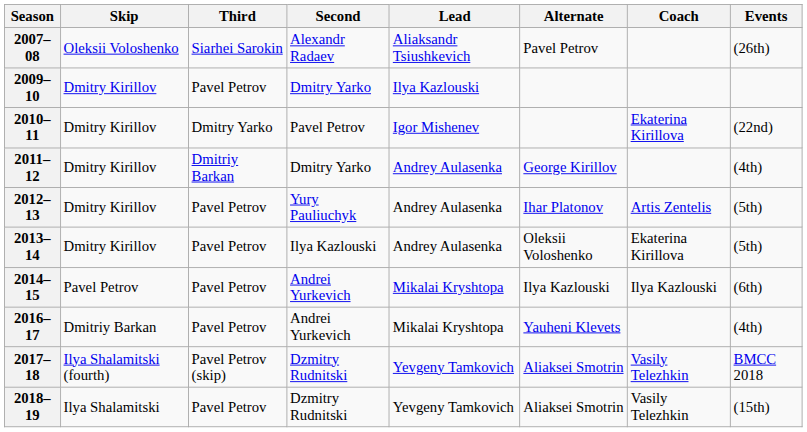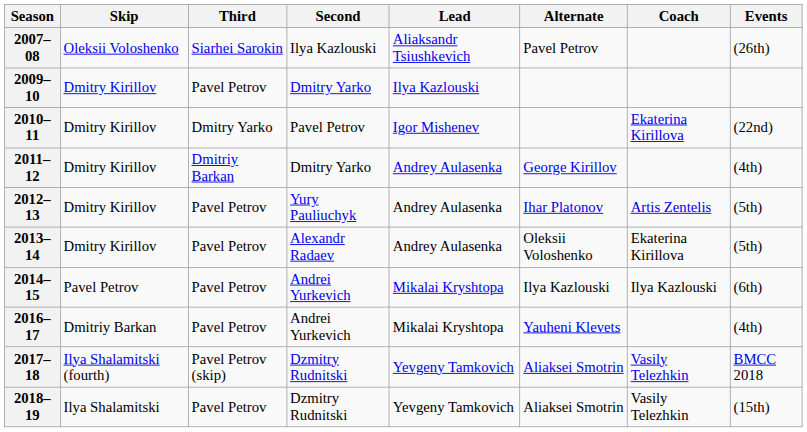2007–08 | Second: Alexandr Radaev -> Ilya Kazlouski
2013–14 | Second: Ilya Kazlouski -> Alexandr Radaev
